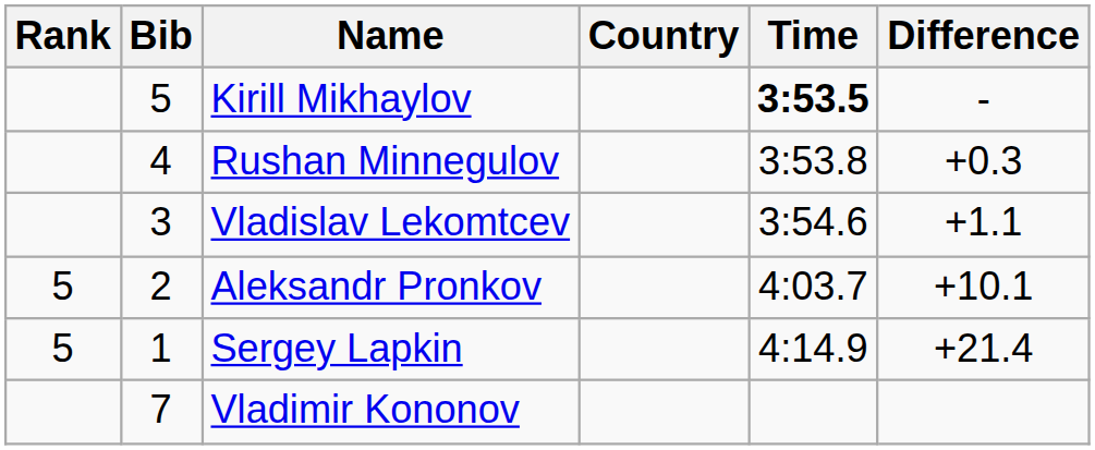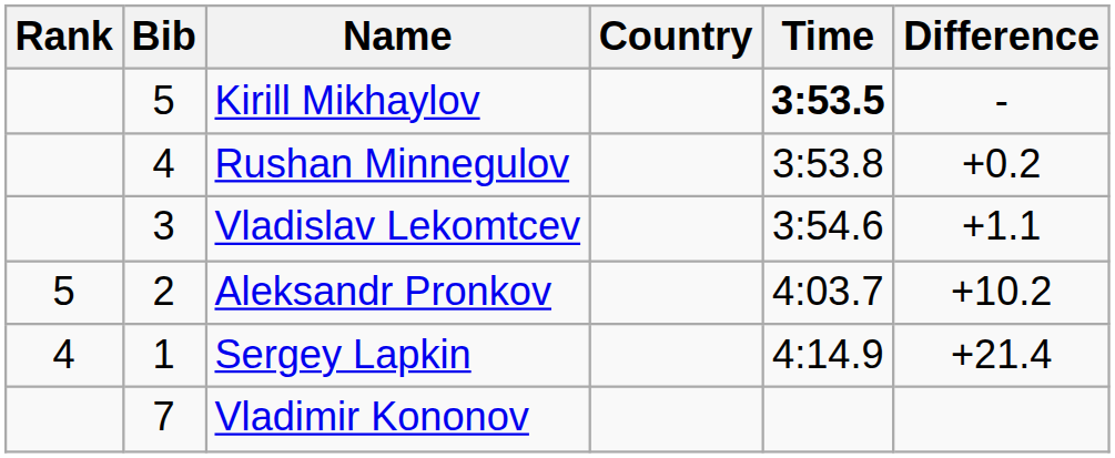Rushan Minnegulov | Difference: +0.3 -> +0.2
Aleksandr Pronkov | Difference: +10.1 -> +10.2
Sergey Lapkin | Rank: 5 -> 4
